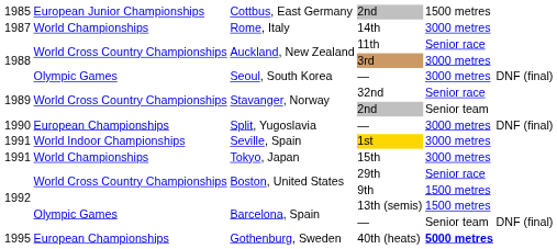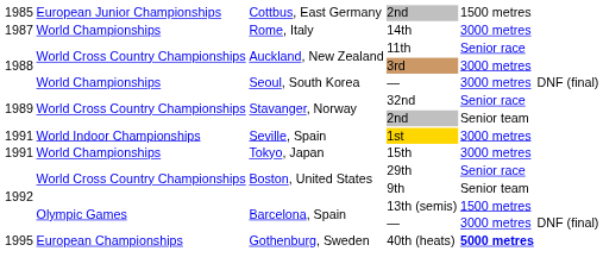Seoul, South Korea / — | column 2: Olympic Games -> World Championships
- row: 1990 | European Championships | Split, Yugoslavia | — | 3000 metres | DNF (final)
9th | column 5: 1500 metres -> Senior team
Barcelona, Spain / — | column 5: Senior team -> 3000 metres
